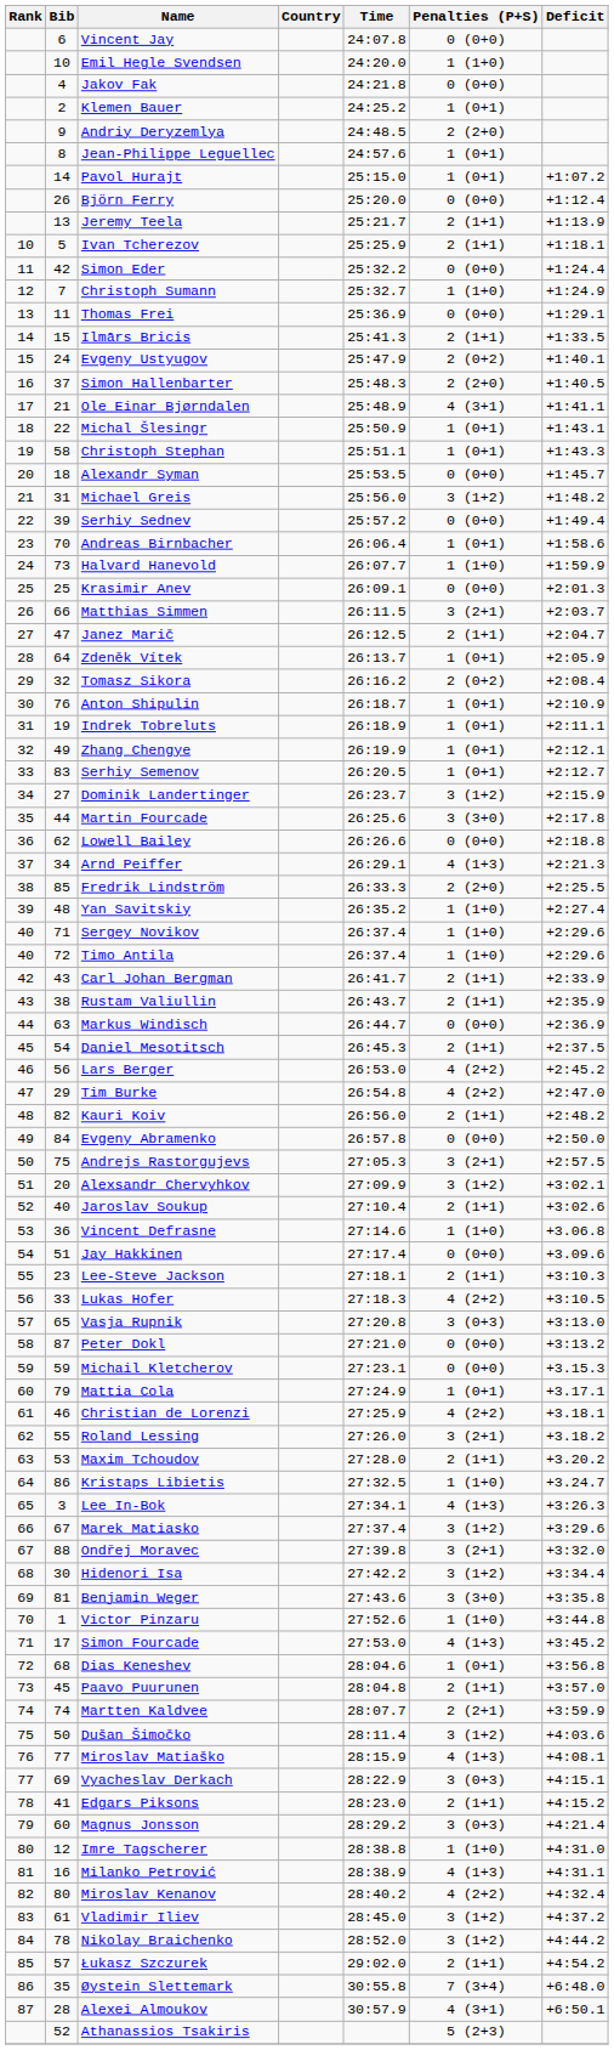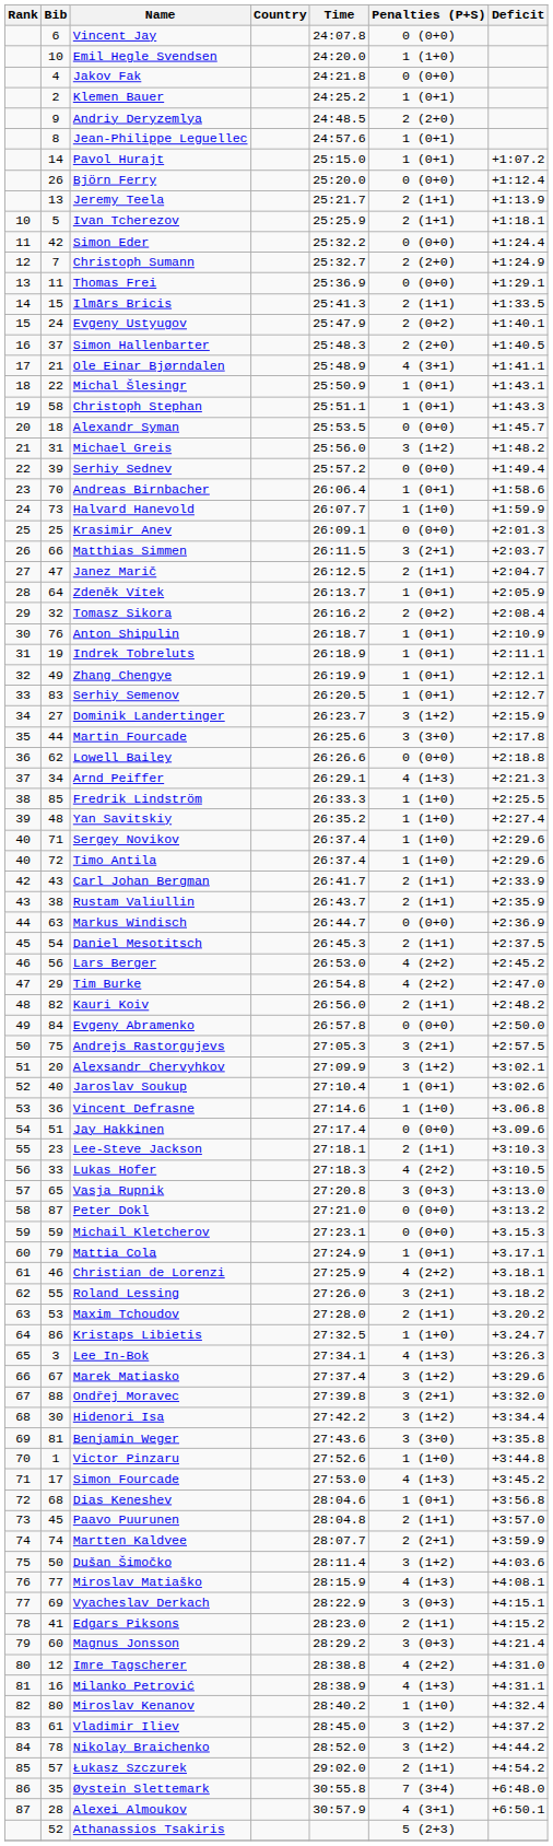Christoph Sumann | Penalties (P+S): 1 (1+0) -> 2 (2+0)
Fredrik Lindström | Penalties (P+S): 2 (2+0) -> 1 (1+0)
Jaroslav Soukup | Penalties (P+S): 2 (1+1) -> 1 (0+1)
Imre Tagscherer | Penalties (P+S): 1 (1+0) -> 4 (2+2)
Miroslav Kenanov | Penalties (P+S): 4 (2+2) -> 1 (1+0)
